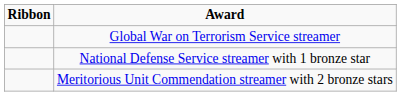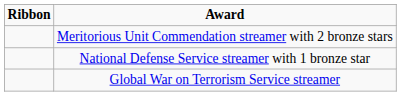rows swapped: Meritorious Unit Commendation streamer with 2 bronze stars <-> Global War on Terrorism Service streamer
